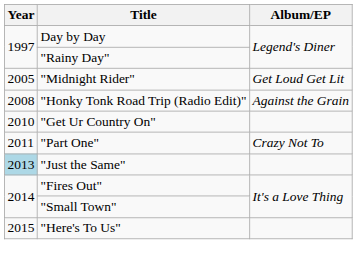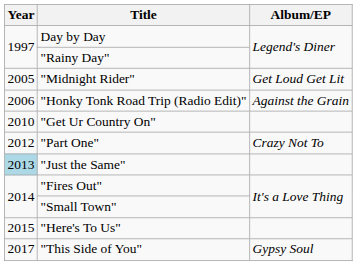"Honky Tonk Road Trip (Radio Edit)" | Year: 2008 -> 2006
"Part One" | Year: 2011 -> 2012
+ row: 2017 | "This Side of You" | Gypsy Soul
